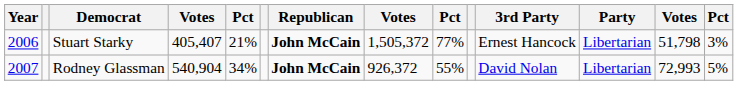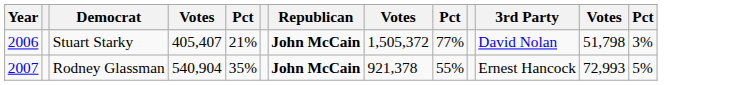- column: Party | Libertarian | Libertarian
Stuart Starky | 3rd Party: Ernest Hancock -> David Nolan
Rodney Glassman | column 5: 34% -> 35%
Rodney Glassman | column 8: 926,372 -> 921,378
Rodney Glassman | 3rd Party: David Nolan -> Ernest Hancock
